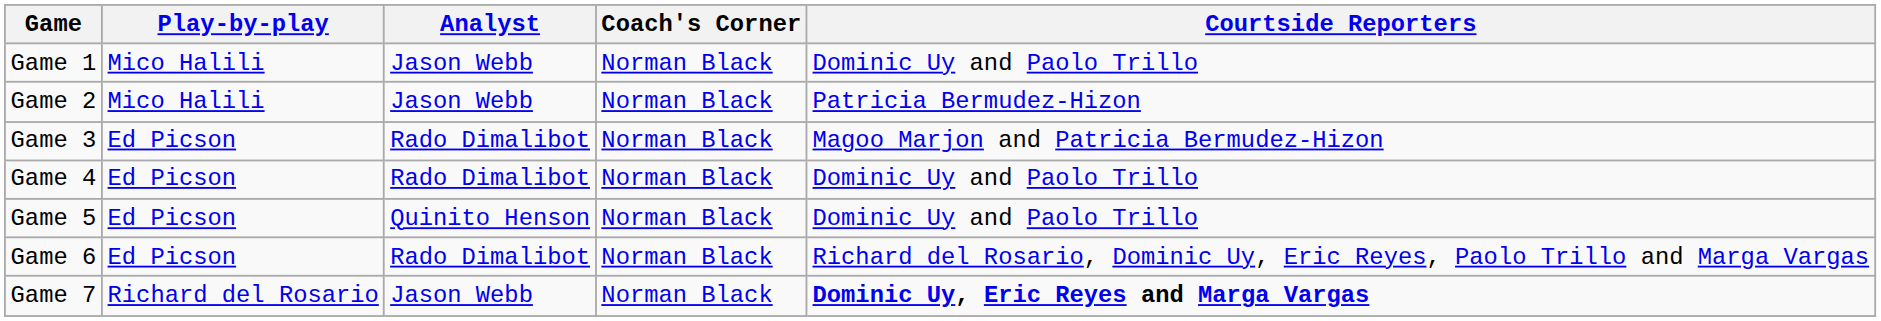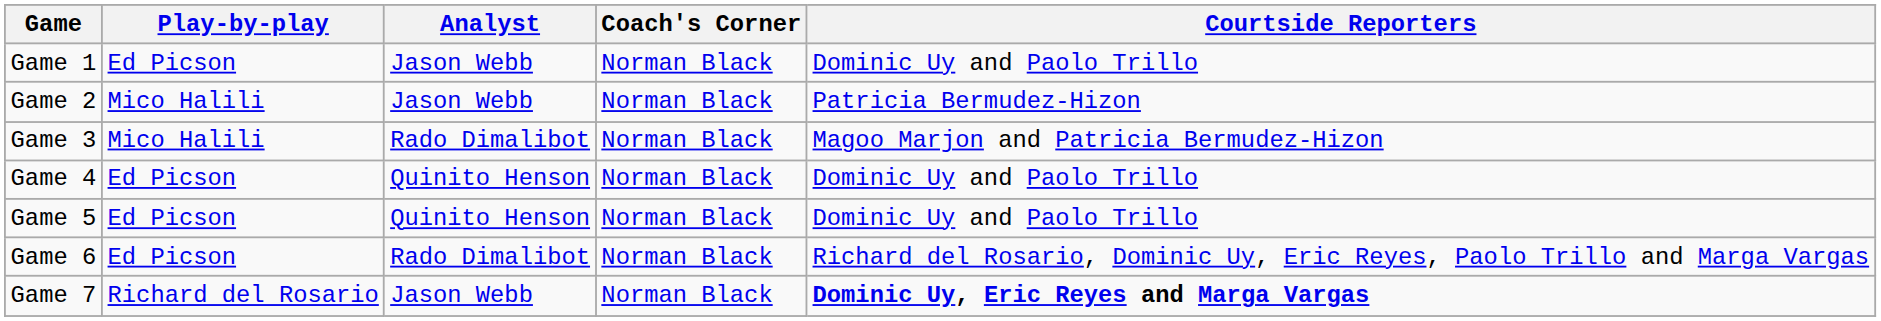Game 1 | Play-by-play: Mico Halili -> Ed Picson
Game 3 | Play-by-play: Ed Picson -> Mico Halili
Game 4 | Analyst: Rado Dimalibot -> Quinito Henson
